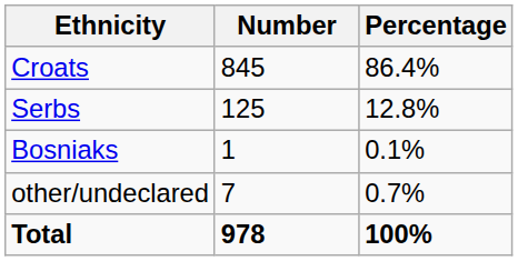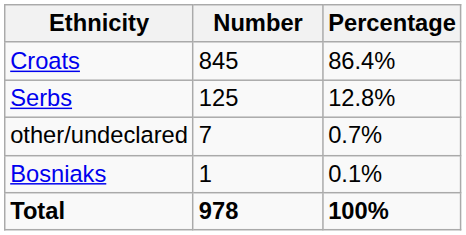rows swapped: Bosniaks <-> other/undeclared
